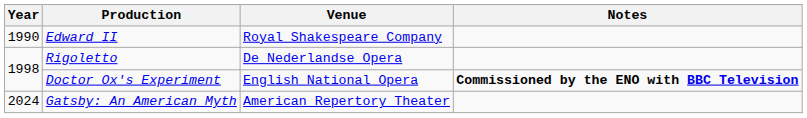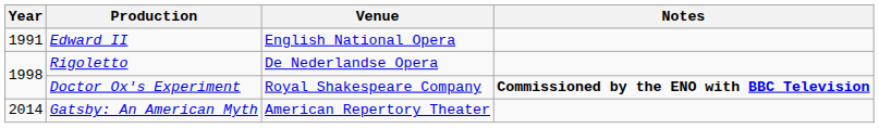Edward II | Year: 1990 -> 1991
Edward II | Venue: Royal Shakespeare Company -> English National Opera
Doctor Ox's Experiment | Venue: English National Opera -> Royal Shakespeare Company
Gatsby: An American Myth | Year: 2024 -> 2014
